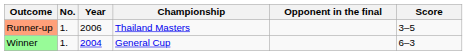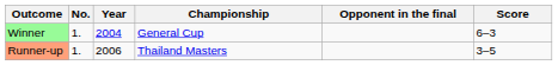rows swapped: Winner <-> Runner-up
